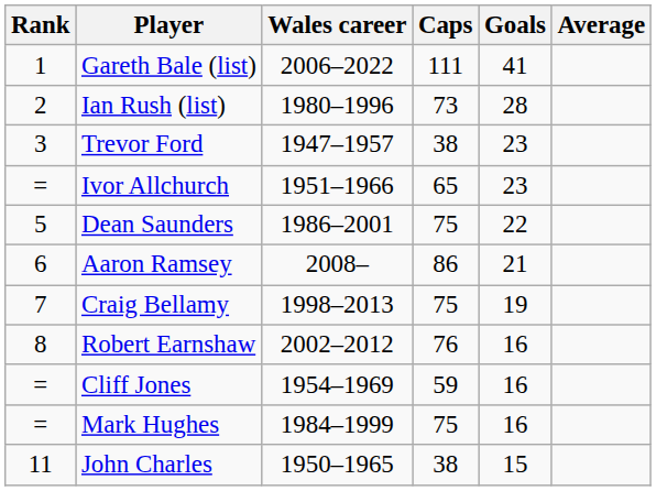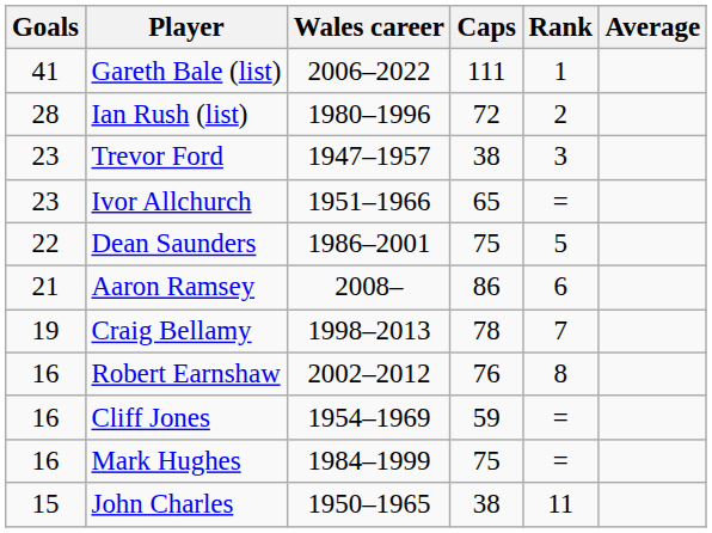columns swapped: Rank <-> Goals
Ian Rush (list) | Caps: 73 -> 72
Craig Bellamy | Caps: 75 -> 78
